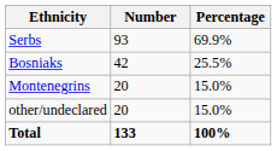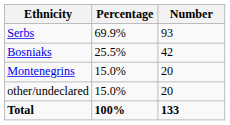columns swapped: Number <-> Percentage
